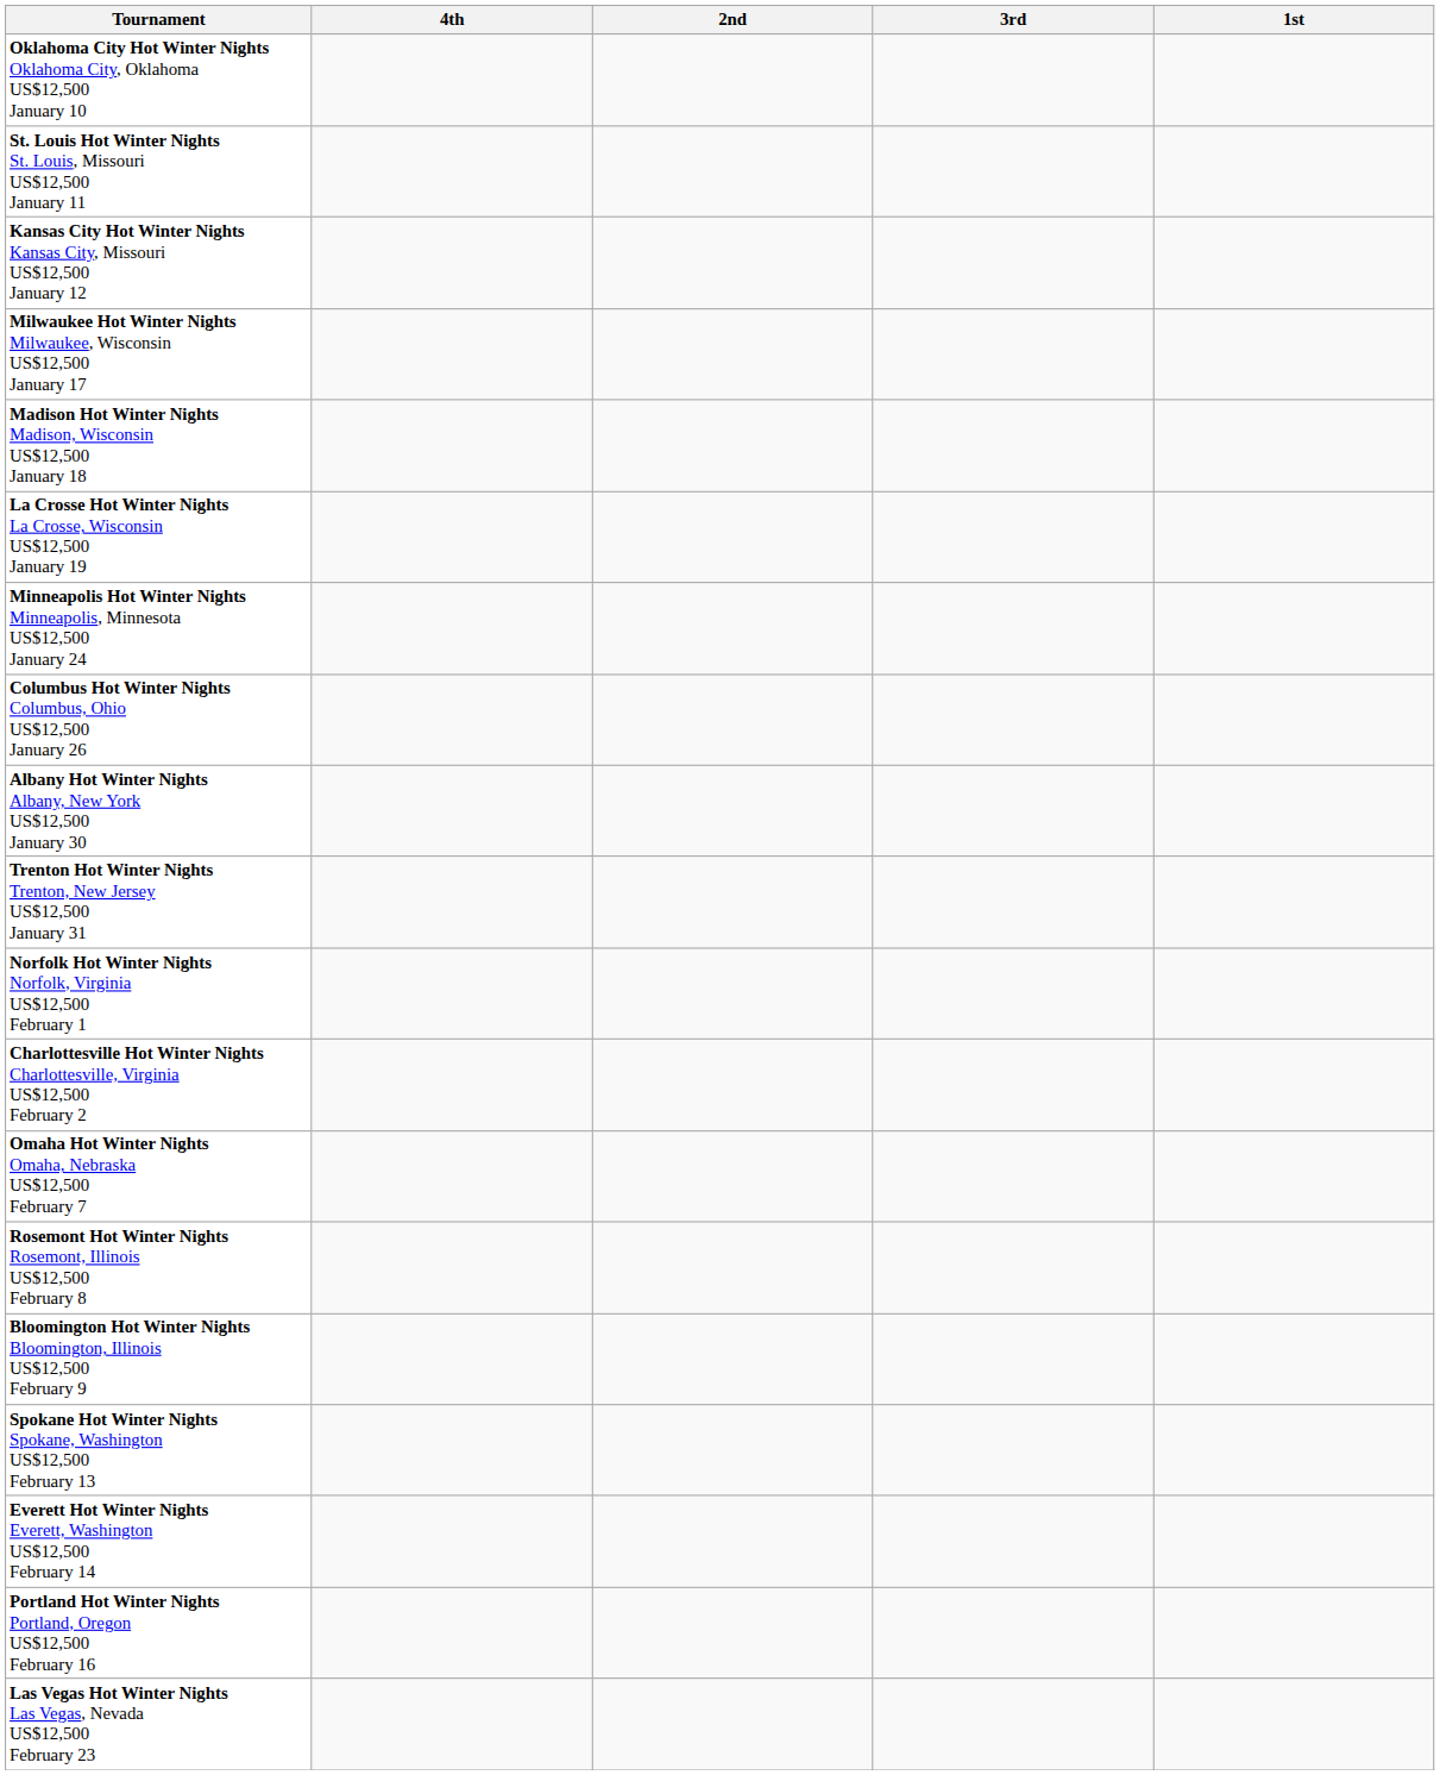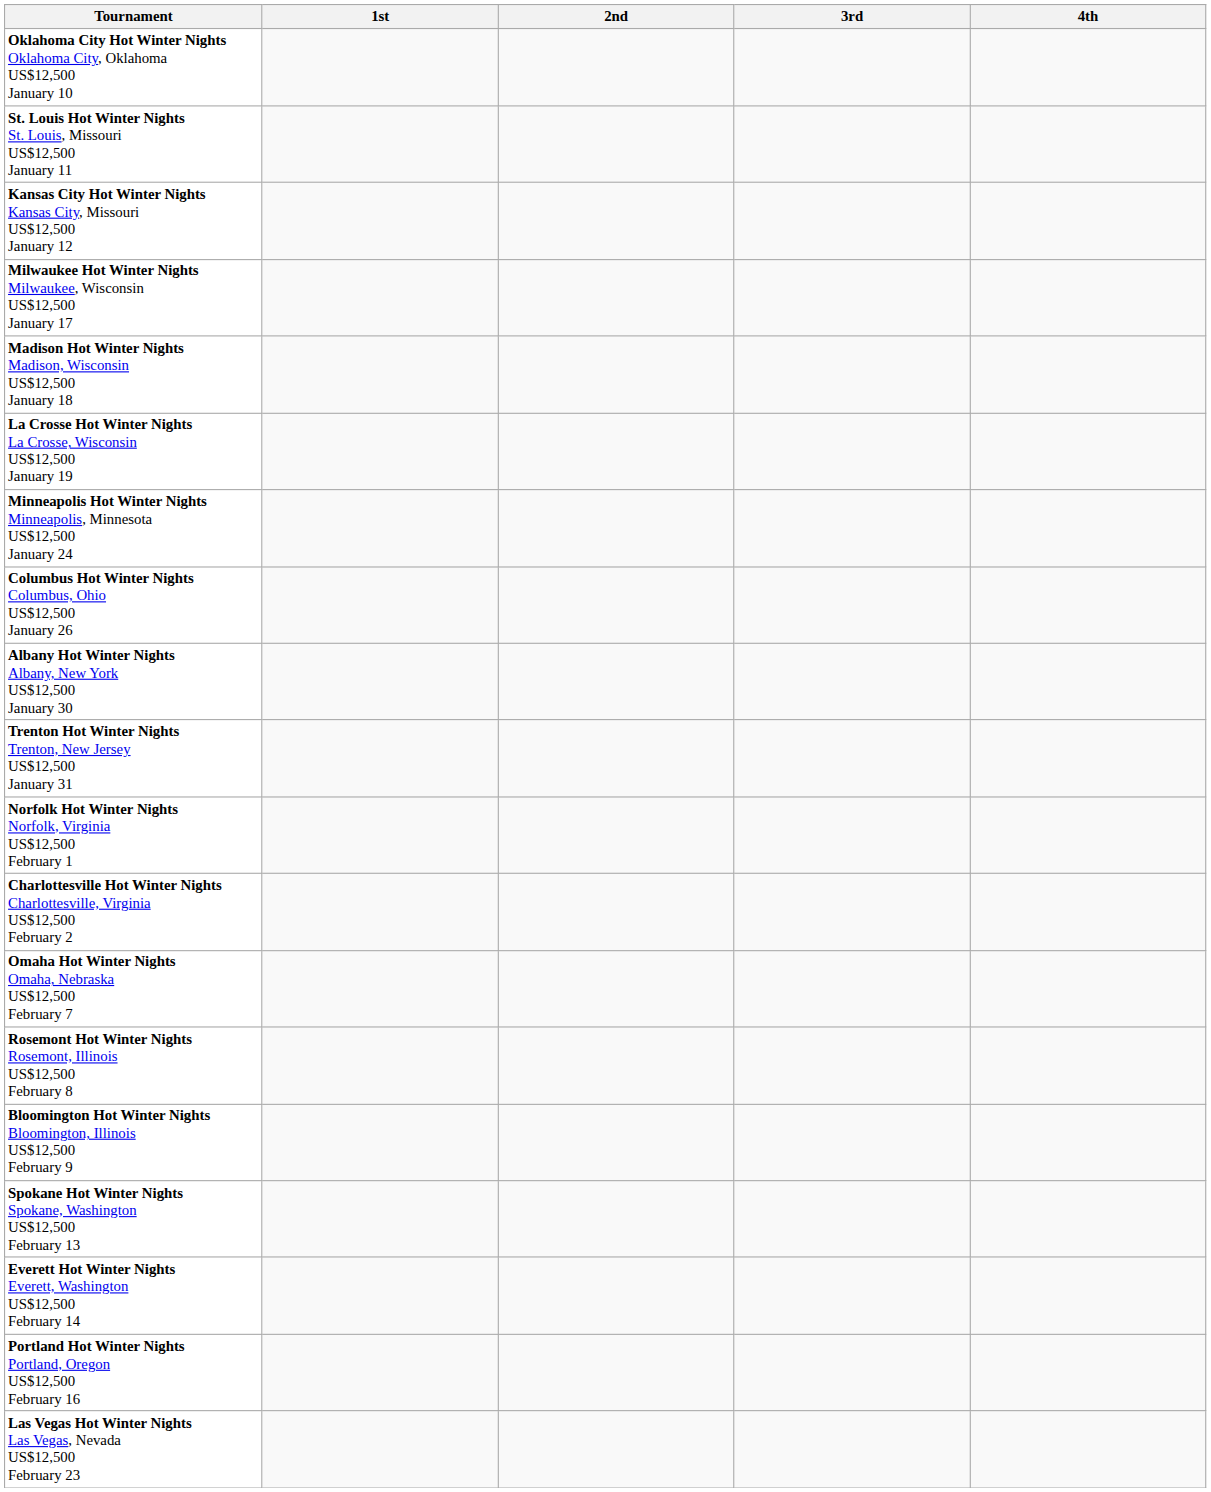columns swapped: 1st <-> 4th
